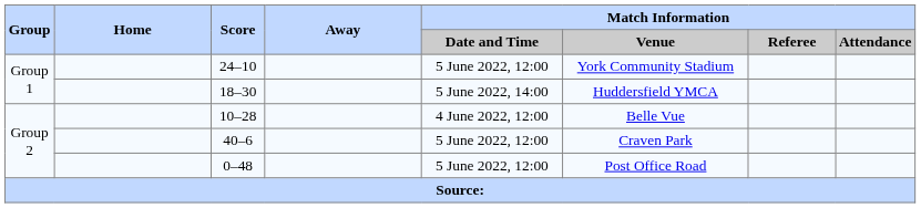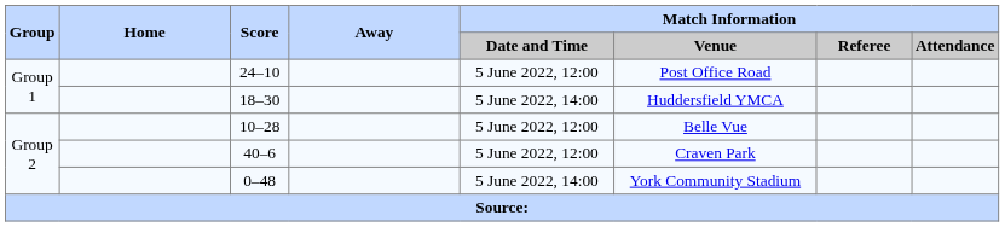24–10 | Match Information / Venue: York Community Stadium -> Post Office Road
10–28 | Match Information / Date and Time: 4 June 2022, 12:00 -> 5 June 2022, 12:00
0–48 | Match Information / Date and Time: 5 June 2022, 12:00 -> 5 June 2022, 14:00
0–48 | Match Information / Venue: Post Office Road -> York Community Stadium
